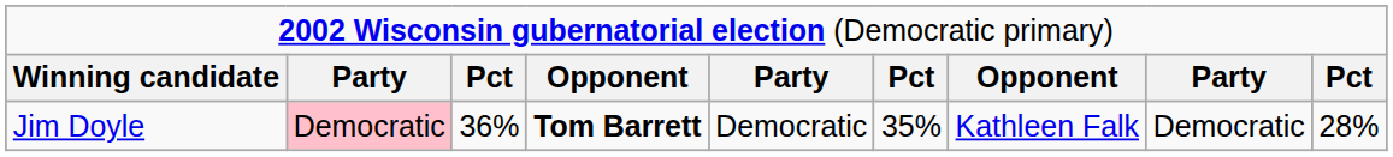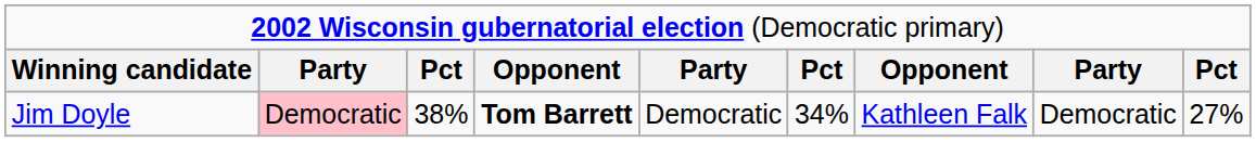Jim Doyle | column 3: 36% -> 38%
Jim Doyle | column 6: 35% -> 34%
Jim Doyle | column 9: 28% -> 27%
